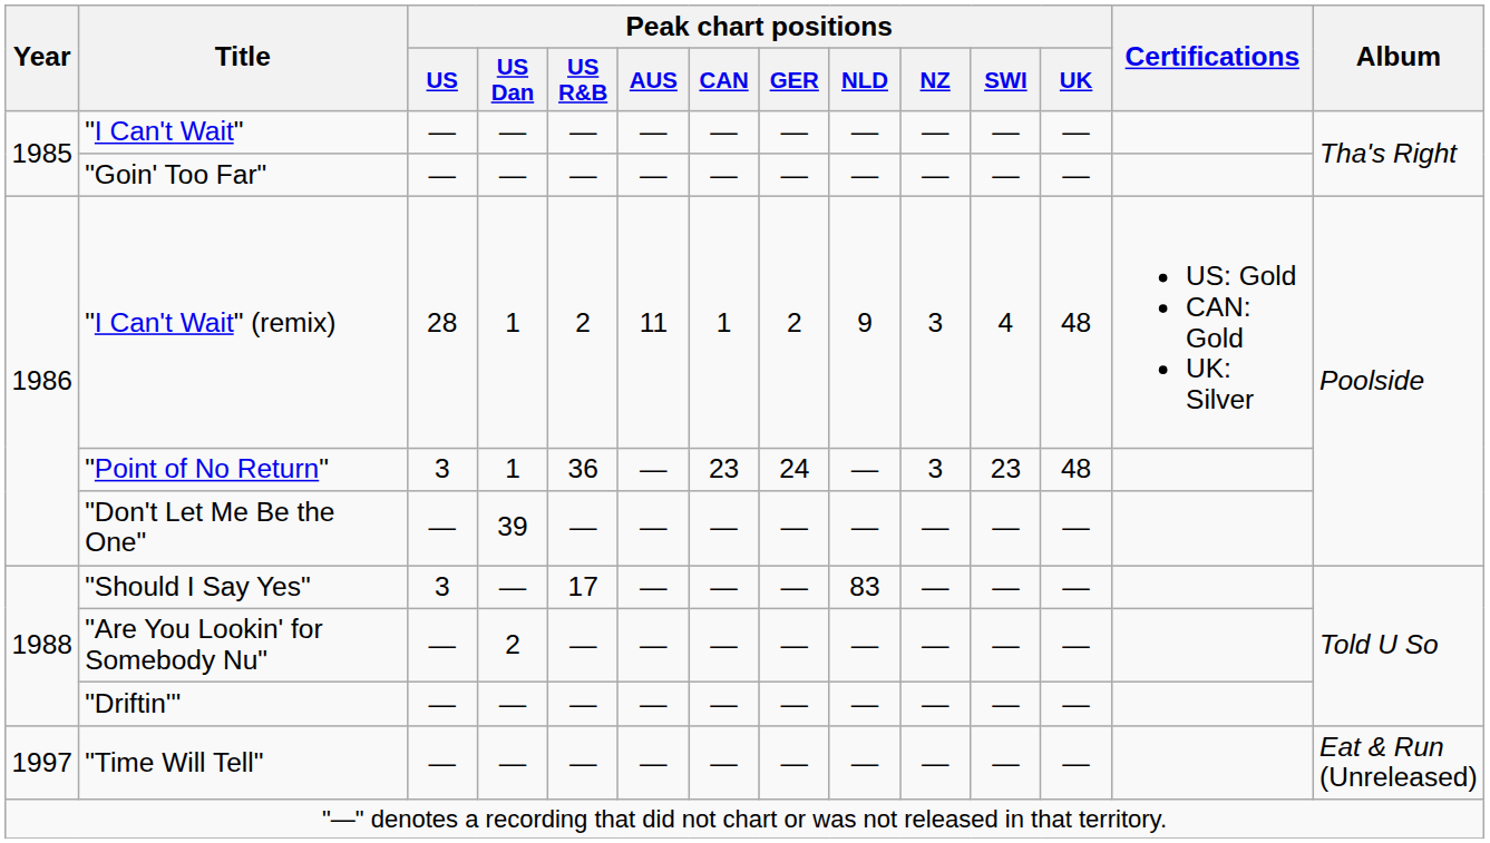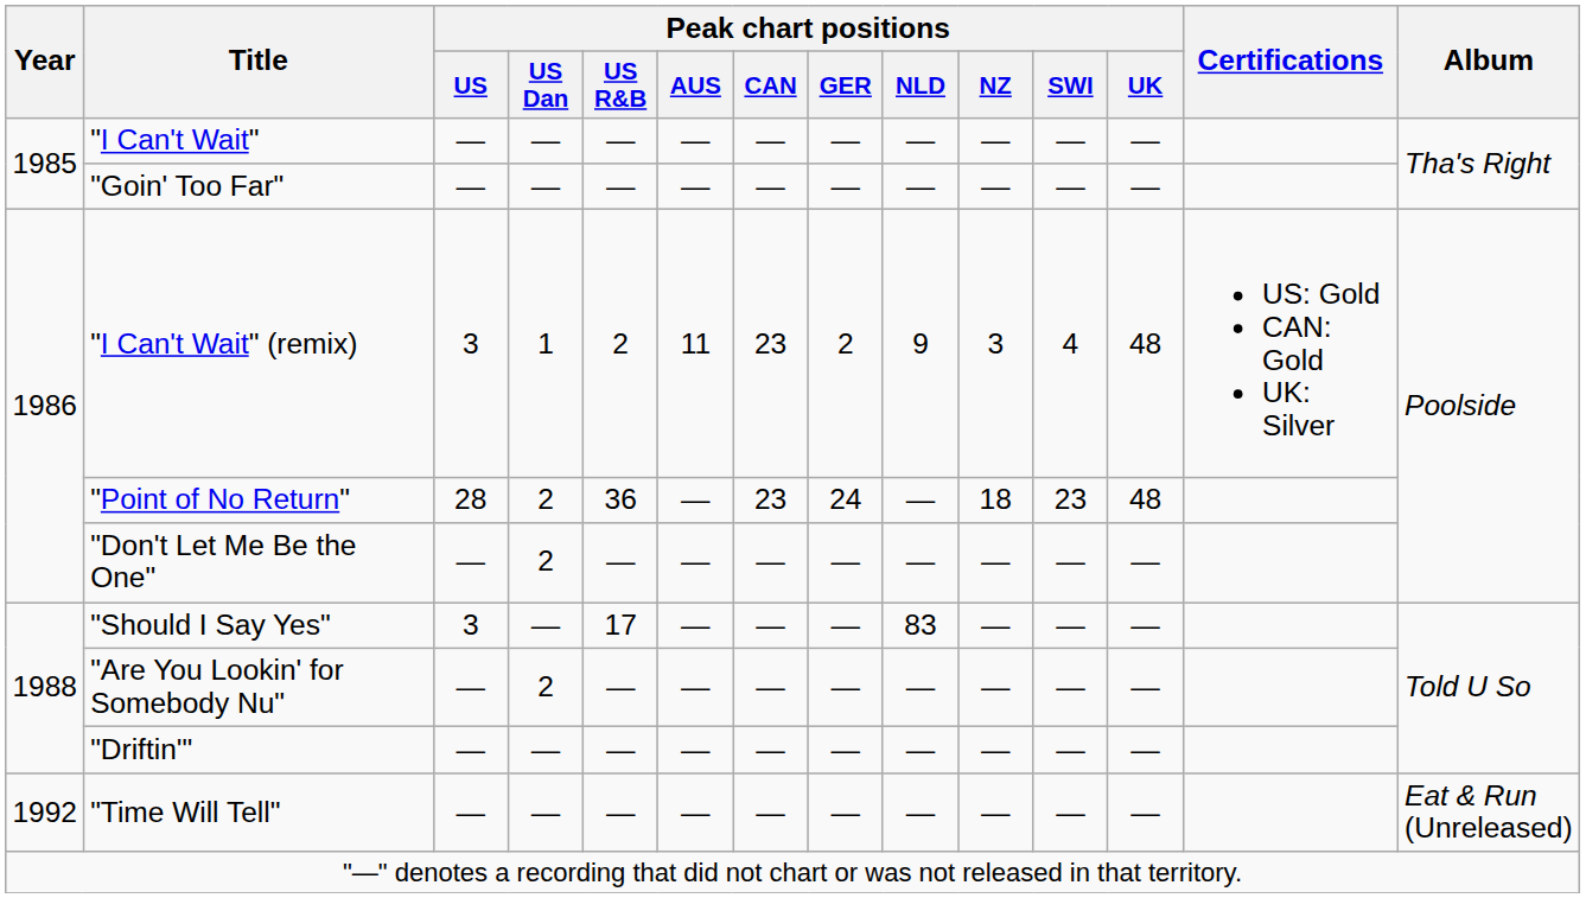"I Can't Wait" (remix) | Peak chart positions / US: 28 -> 3
"I Can't Wait" (remix) | Peak chart positions / CAN: 1 -> 23
"Point of No Return" | Peak chart positions / US: 3 -> 28
"Point of No Return" | Peak chart positions / US Dan: 1 -> 2
"Point of No Return" | Peak chart positions / NZ: 3 -> 18
"Don't Let Me Be the One" | Peak chart positions / US Dan: 39 -> 2
"Time Will Tell" | Year: 1997 -> 1992
